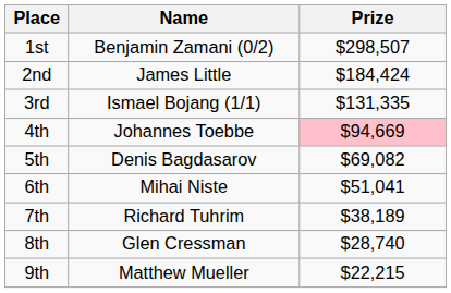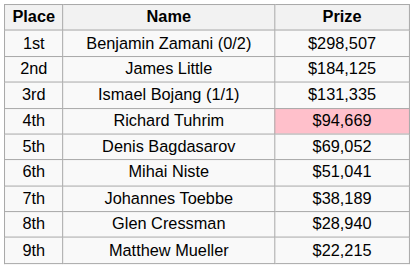2nd | Prize: $184,424 -> $184,125
4th | Name: Johannes Toebbe -> Richard Tuhrim
5th | Prize: $69,082 -> $69,052
7th | Name: Richard Tuhrim -> Johannes Toebbe
8th | Prize: $28,740 -> $28,940
